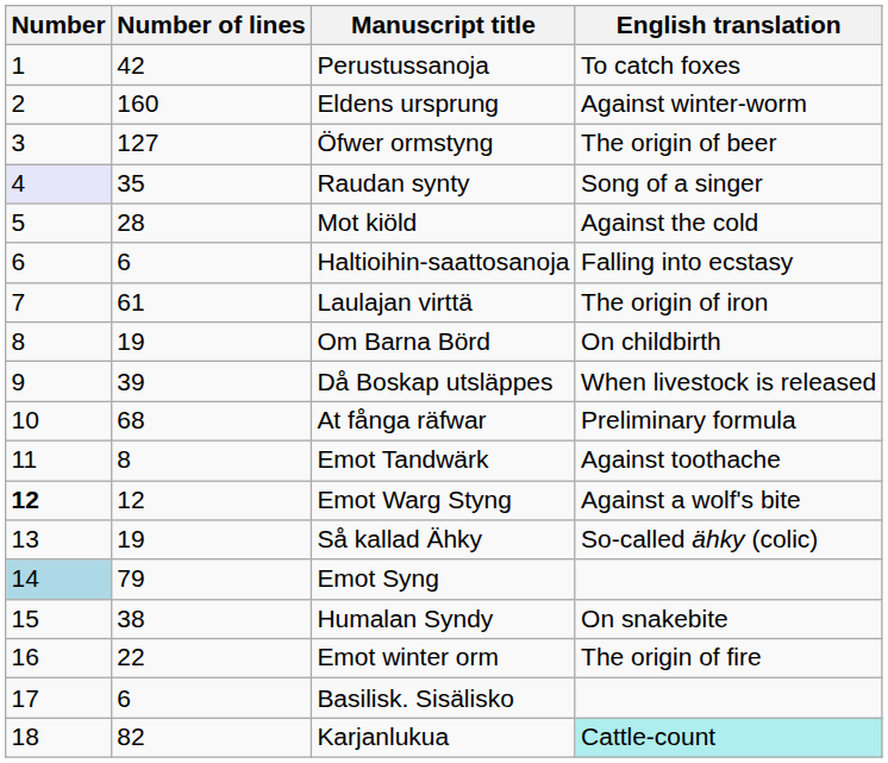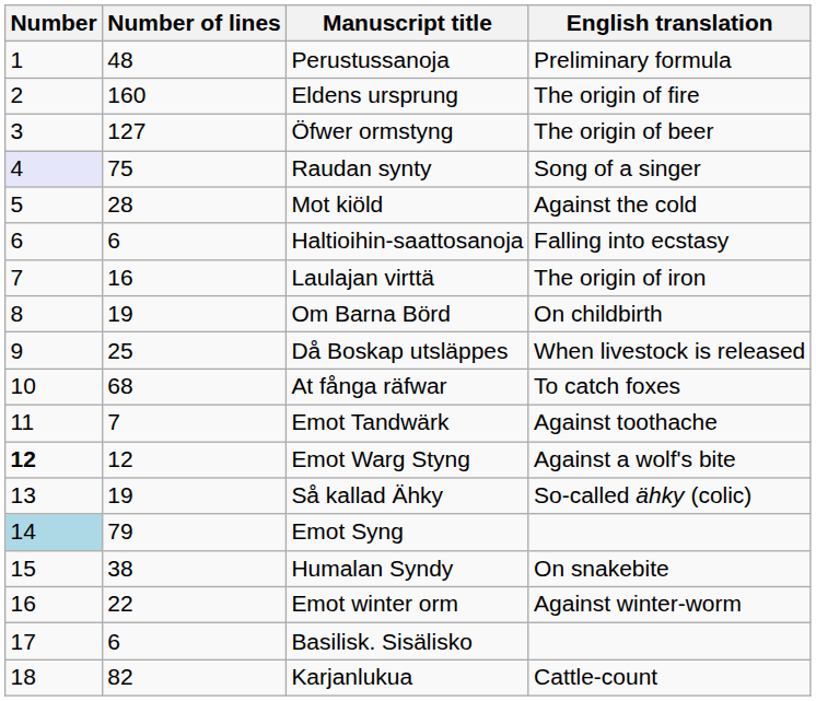Perustussanoja | Number of lines: 42 -> 48
Perustussanoja | English translation: To catch foxes -> Preliminary formula
Eldens ursprung | English translation: Against winter-worm -> The origin of fire
Raudan synty | Number of lines: 35 -> 75
Laulajan virttä | Number of lines: 61 -> 16
Då Boskap utsläppes | Number of lines: 39 -> 25
At fånga räfwar | English translation: Preliminary formula -> To catch foxes
Emot Tandwärk | Number of lines: 8 -> 7
Emot winter orm | English translation: The origin of fire -> Against winter-worm
Karjanlukua | English translation: paleturquoise background -> no background
